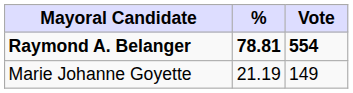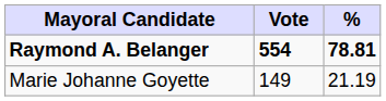columns swapped: Vote <-> %
